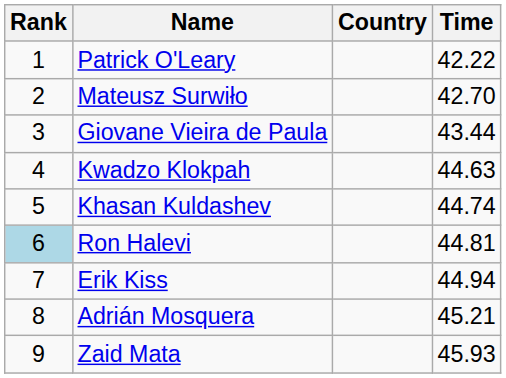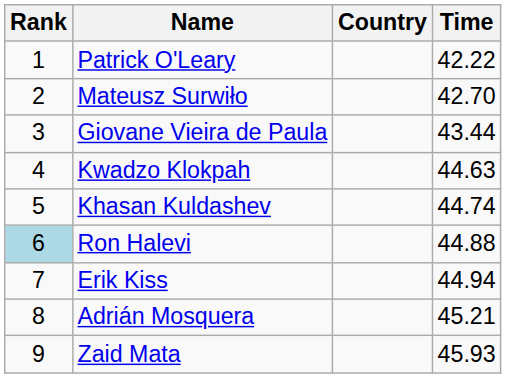Ron Halevi | Time: 44.81 -> 44.88
